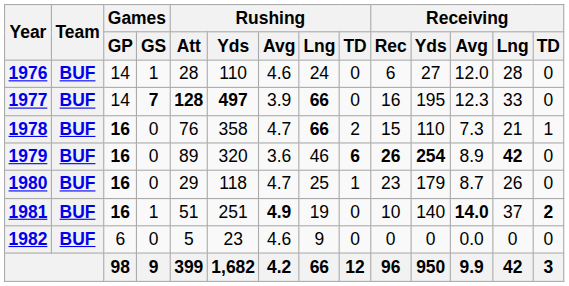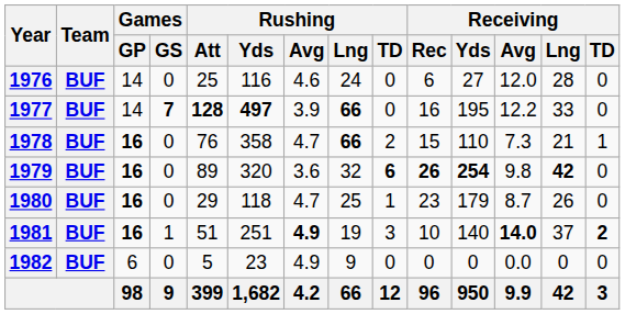1976 | Games / GS: 1 -> 0
1976 | Rushing / Att: 28 -> 25
1976 | Rushing / Yds: 110 -> 116
1977 | Receiving / Avg: 12.3 -> 12.2
1979 | Rushing / Lng: 46 -> 32
1979 | Receiving / Avg: 8.9 -> 9.8
1981 | Rushing / TD: 0 -> 3
1982 | Rushing / Avg: 4.6 -> 4.9
